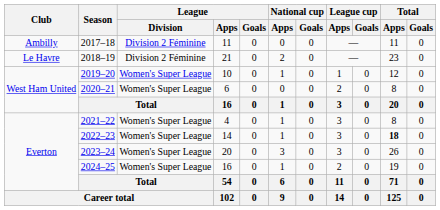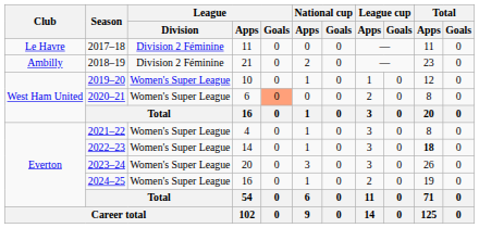2017–18 | Club: Ambilly -> Le Havre
2018–19 | Club: Le Havre -> Ambilly
2020–21 | League / Goals: no background -> lightsalmon background
